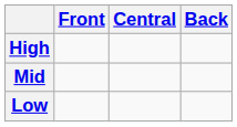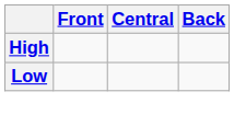- row: Mid
